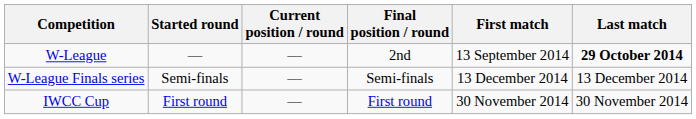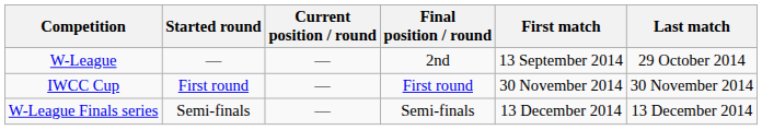W-League | Last match: bold -> normal
rows swapped: W-League Finals series <-> IWCC Cup
